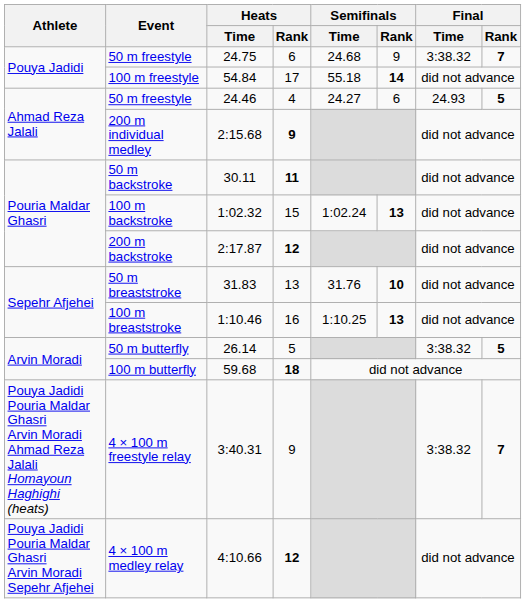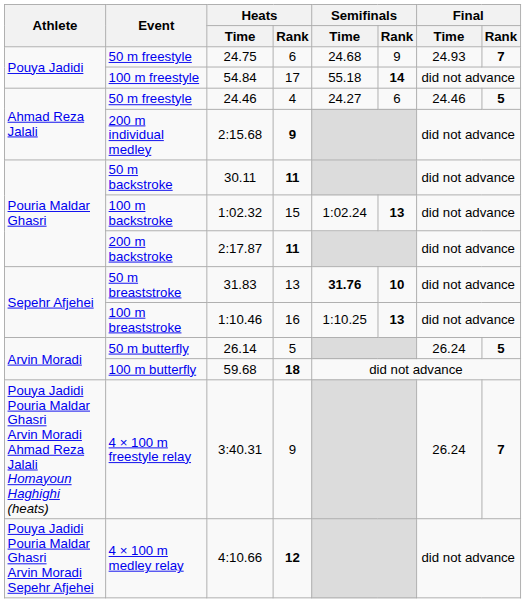50 m freestyle / 24.75 | Final / Time: 3:38.32 -> 24.93
50 m freestyle / 24.46 | Final / Time: 24.93 -> 24.46
200 m backstroke | Heats / Rank: 12 -> 11
50 m breaststroke | Semifinals / Time: normal -> bold
50 m butterfly | Final / Time: 3:38.32 -> 26.24
4 × 100 m freestyle relay | Final / Time: 3:38.32 -> 26.24
